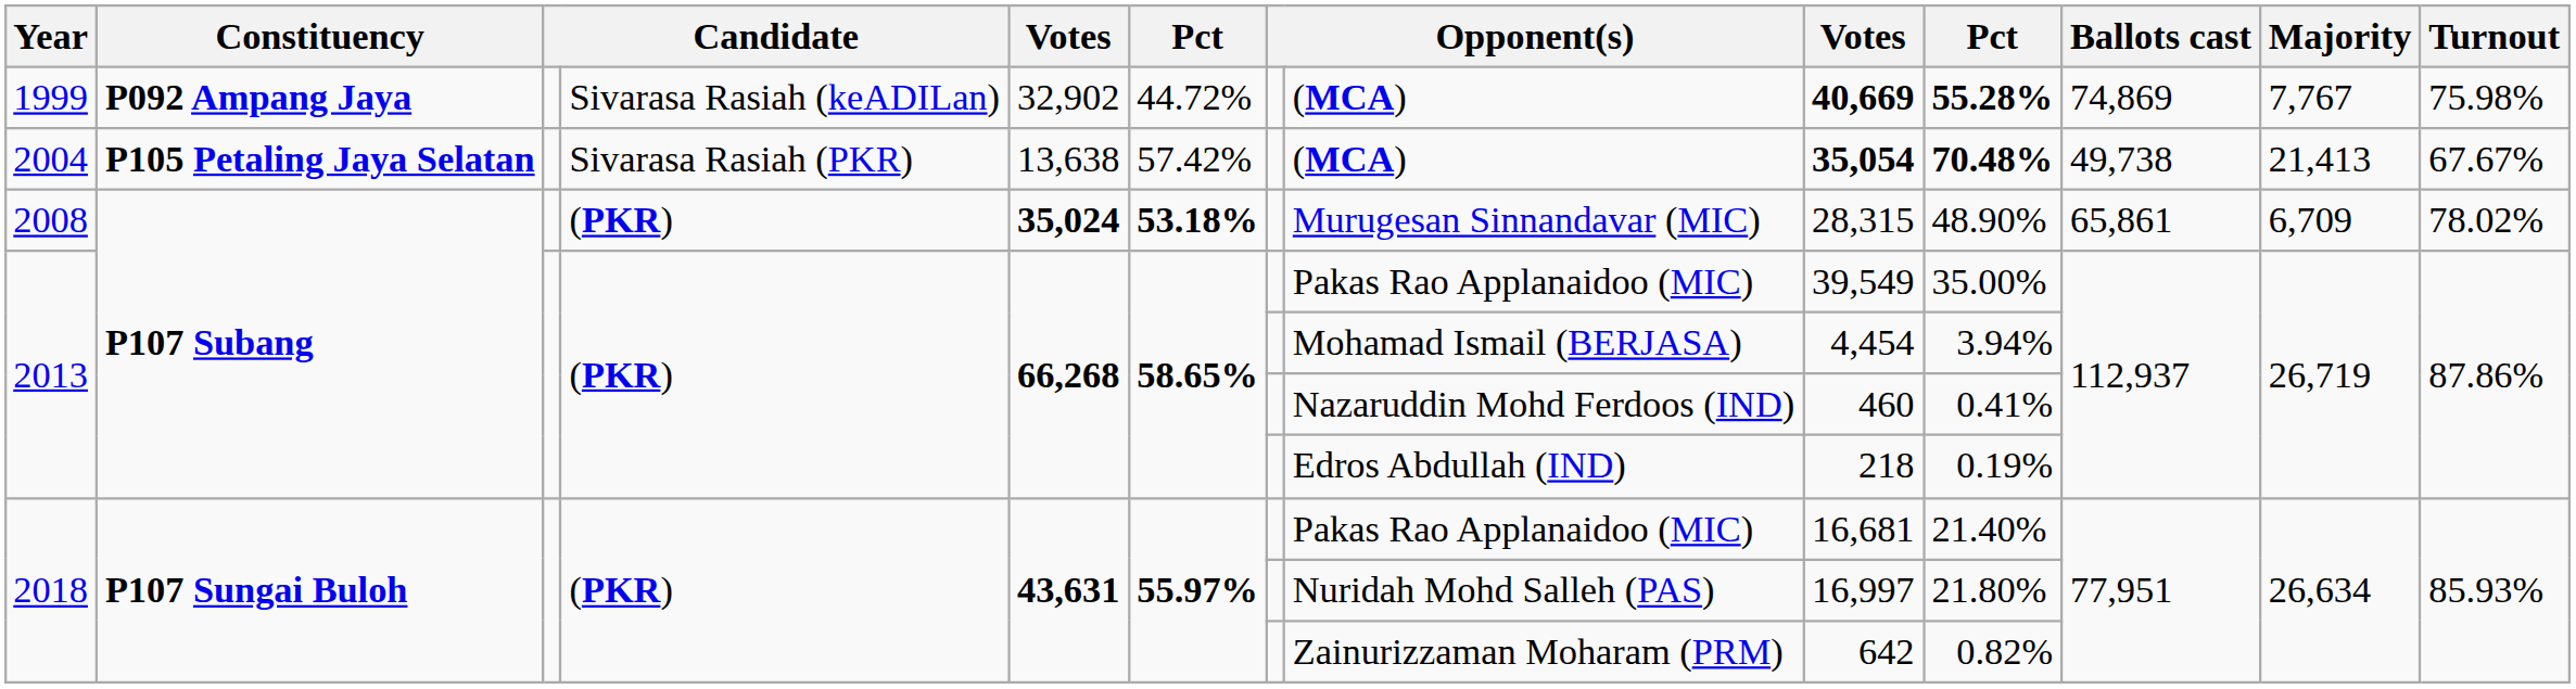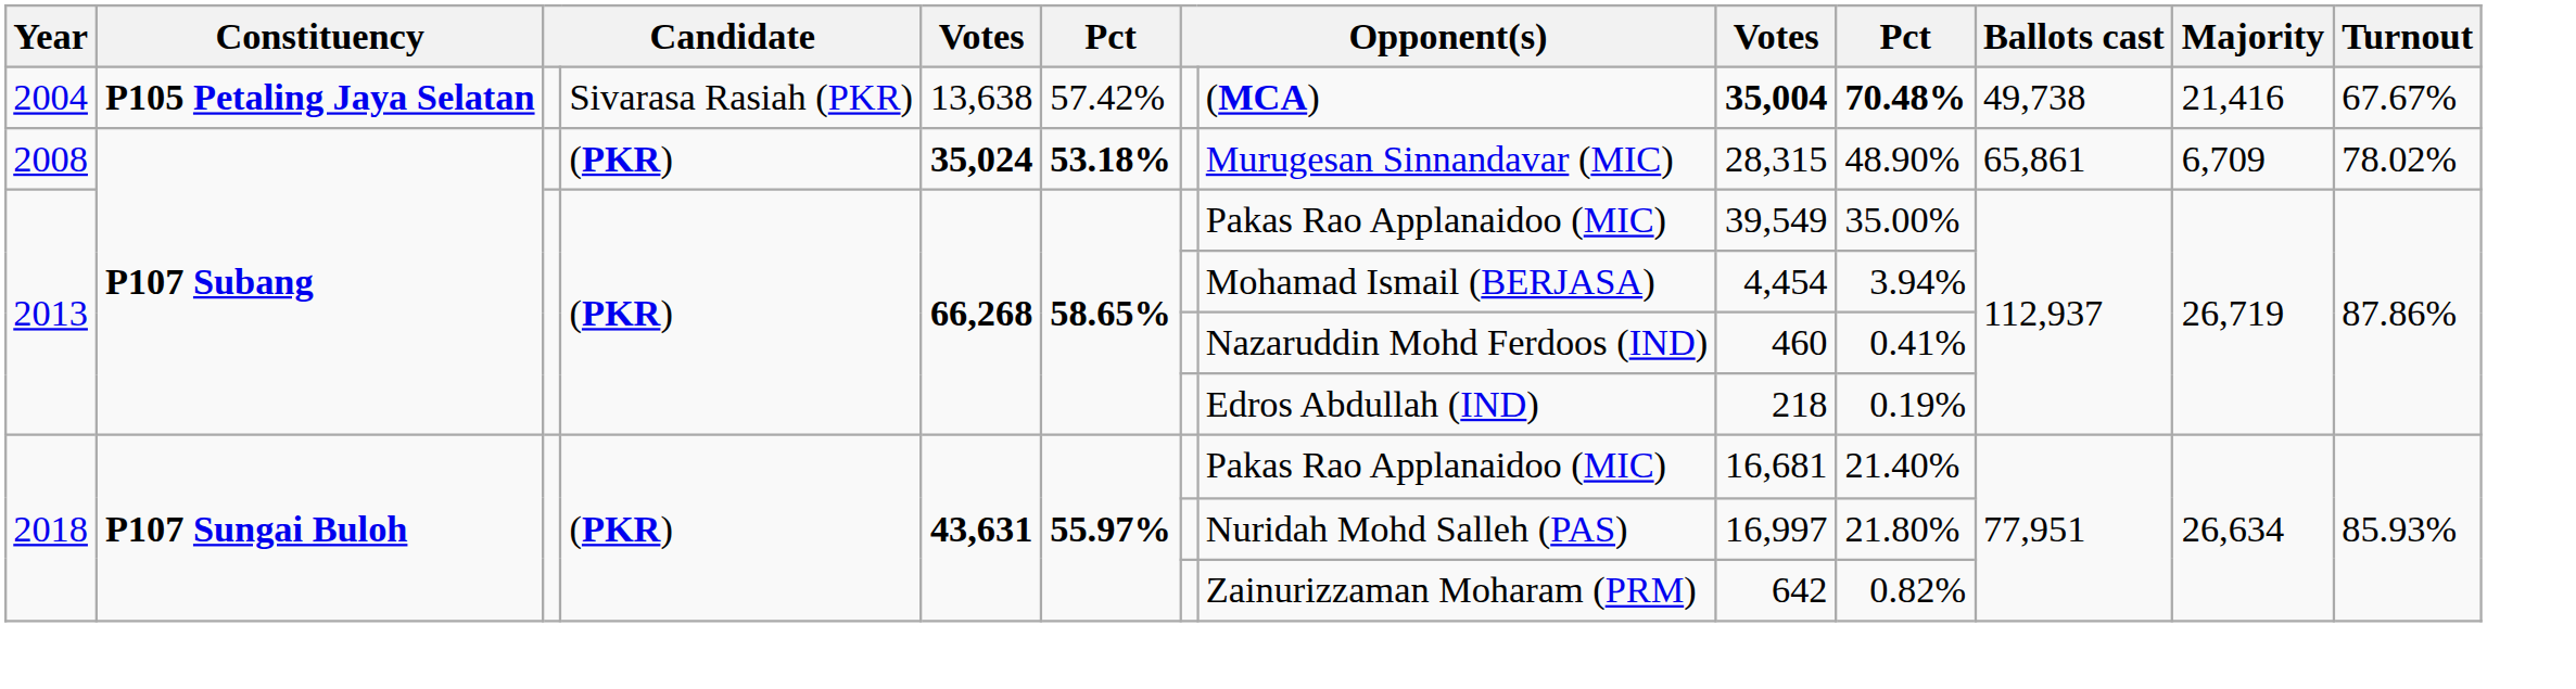- row: 1999 | P092 Ampang Jaya | Sivarasa Rasiah (keADILan) | 32,902 | 44.72% | (MCA) | 40,669 | 55.28% | 74,869 | 7,767 | 75.98%
2004 | column 9: 35,054 -> 35,004
2004 | Majority: 21,413 -> 21,416
